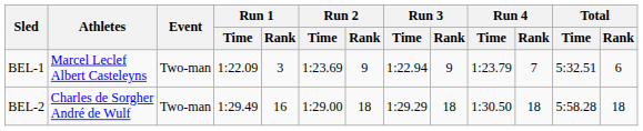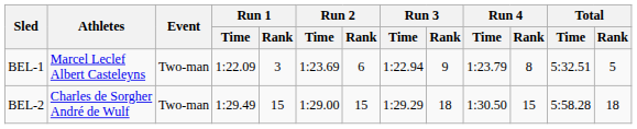BEL-1 | Run 2 / Rank: 9 -> 6
BEL-1 | Run 4 / Rank: 7 -> 8
BEL-1 | Total / Rank: 6 -> 5
BEL-2 | Run 1 / Rank: 16 -> 15
BEL-2 | Run 2 / Rank: 18 -> 15
BEL-2 | Run 4 / Rank: 18 -> 15
